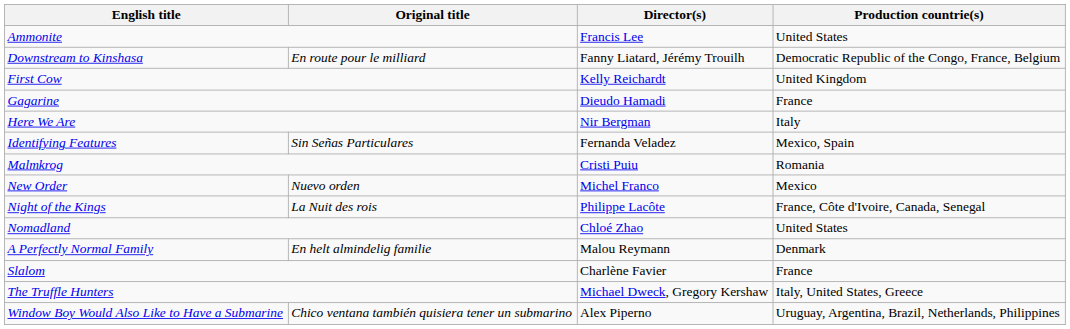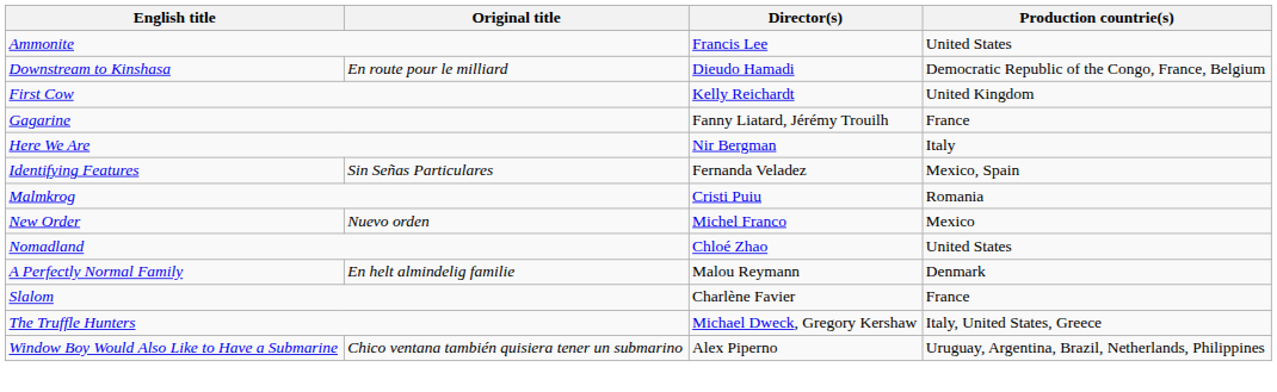Downstream to Kinshasa | Director(s): Fanny Liatard, Jérémy Trouilh -> Dieudo Hamadi
Gagarine | Director(s): Dieudo Hamadi -> Fanny Liatard, Jérémy Trouilh
- row: Night of the Kings | La Nuit des rois | Philippe Lacôte | France, Côte d'Ivoire, Canada, Senegal
